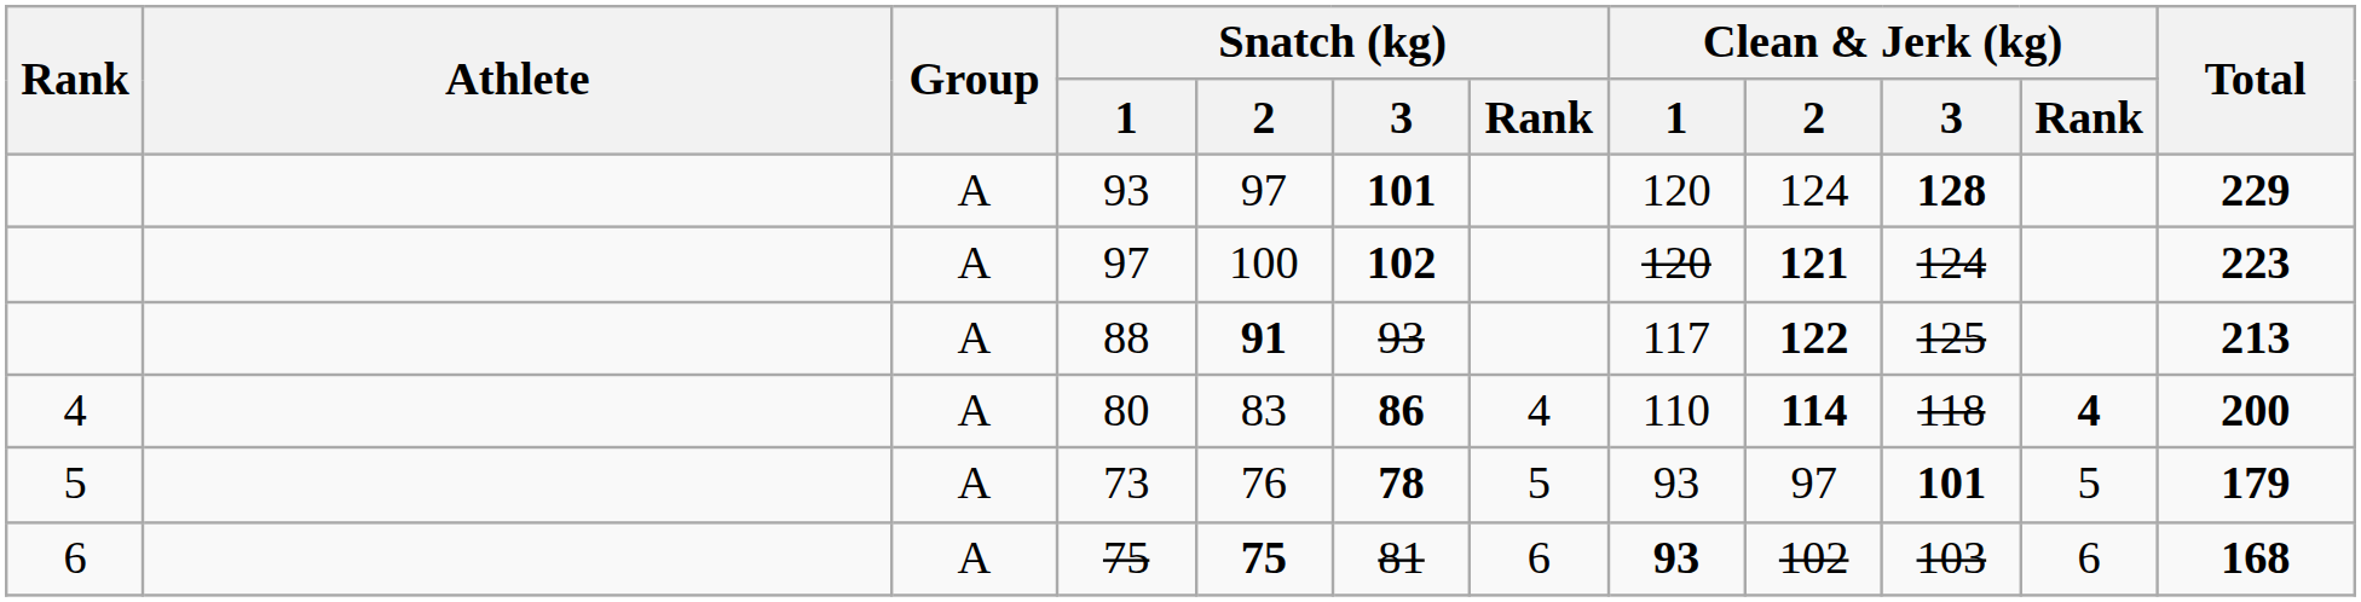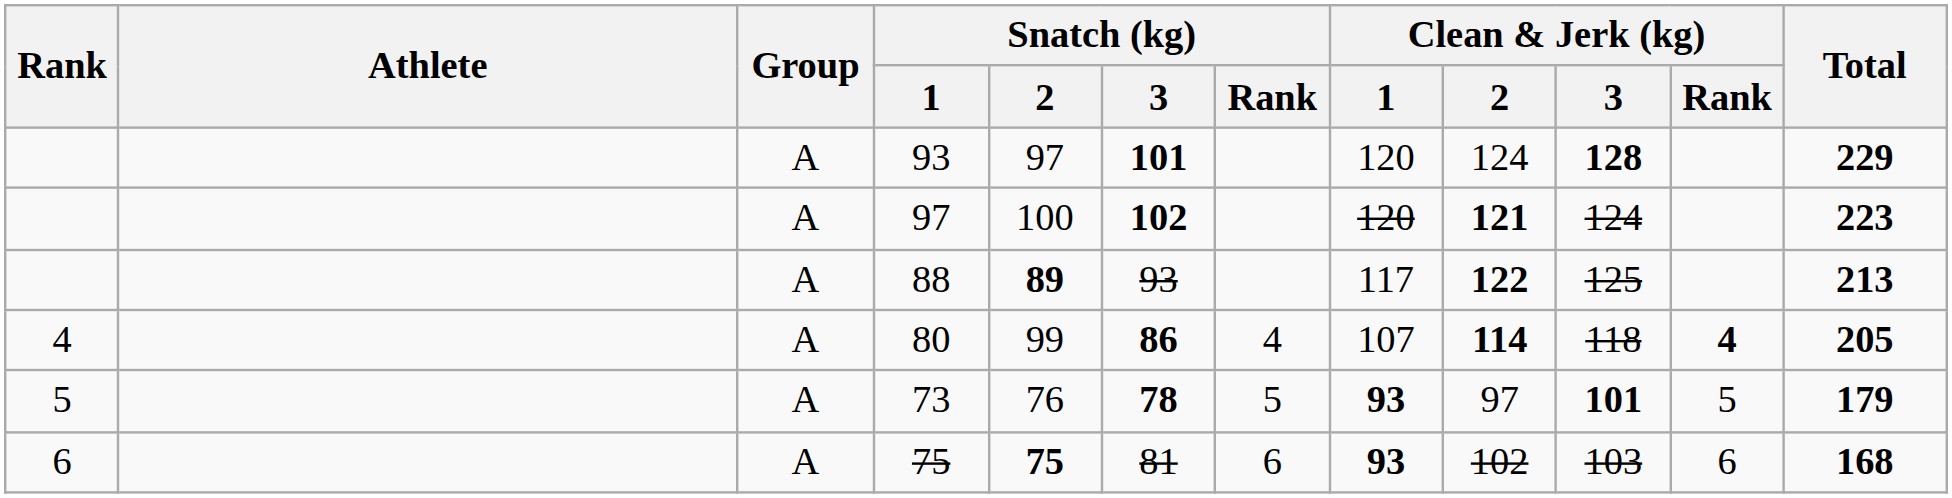88 | Snatch (kg) / 2: 91 -> 89
80 | Snatch (kg) / 2: 83 -> 99
80 | Clean & Jerk (kg) / 1: 110 -> 107
80 | Total: 200 -> 205
73 | Clean & Jerk (kg) / 1: normal -> bold
